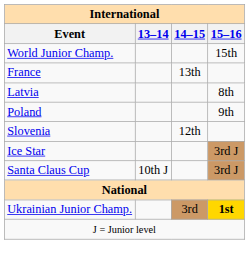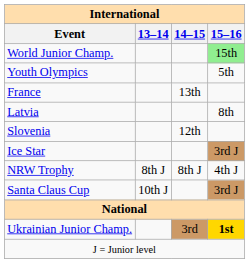World Junior Champ. | 15–16: no background -> lightgreen background
+ row: Youth Olympics | 5th
- row: Poland | 9th
+ row: NRW Trophy | 8th J | 8th J | 4th J
